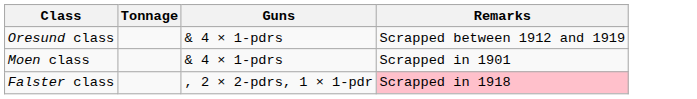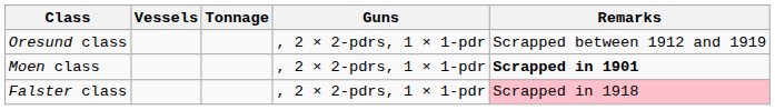+ column: Vessels
Oresund class | Guns: & 4 × 1-pdrs -> , 2 × 2-pdrs, 1 × 1-pdr
Moen class | Guns: & 4 × 1-pdrs -> , 2 × 2-pdrs, 1 × 1-pdr
Moen class | Remarks: normal -> bold
